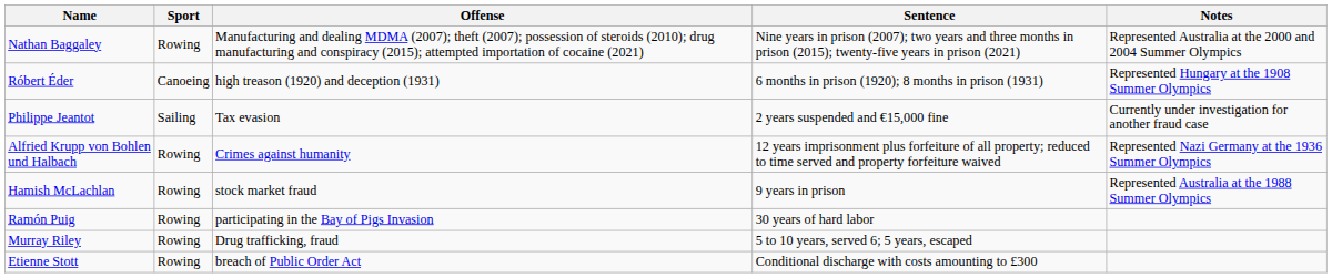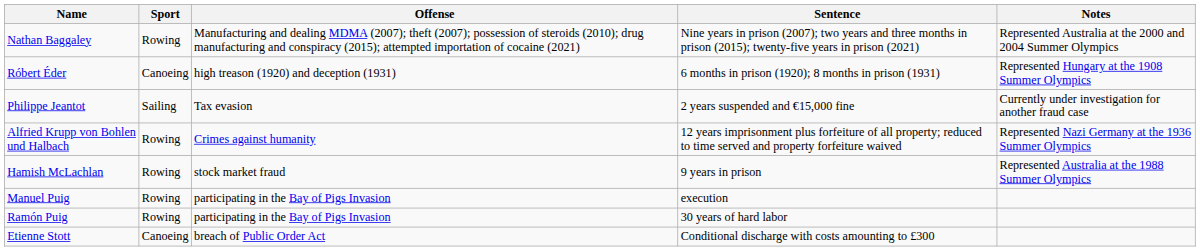+ row: Manuel Puig | Rowing | participating in the Bay of Pigs Invasion | execution
- row: Murray Riley | Rowing | Drug trafficking, fraud | 5 to 10 years, served 6; 5 years, escaped
Etienne Stott | Sport: Rowing -> Canoeing
